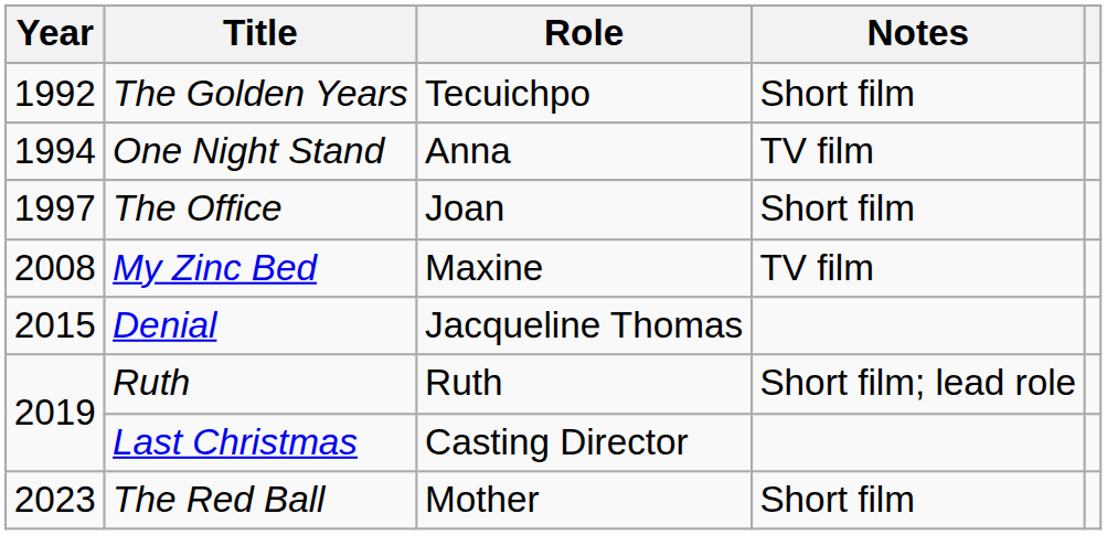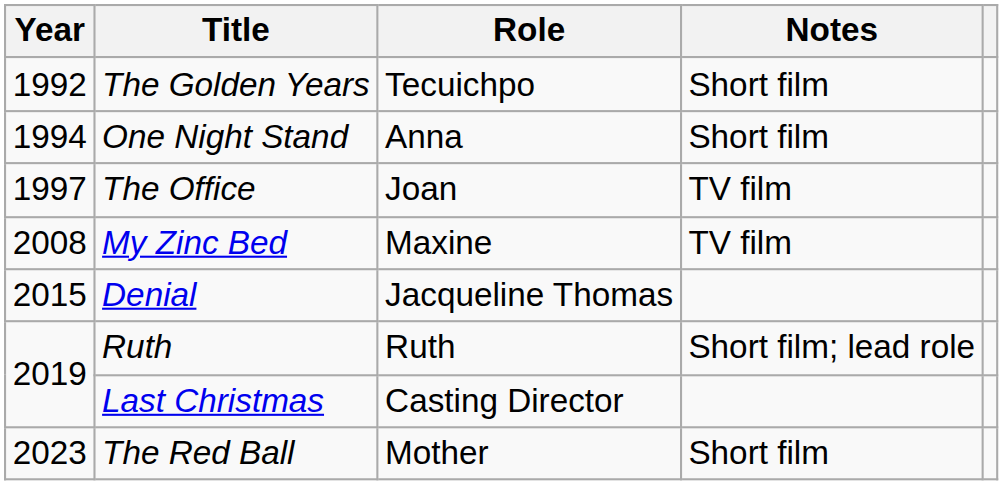One Night Stand | Notes: TV film -> Short film
The Office | Notes: Short film -> TV film
